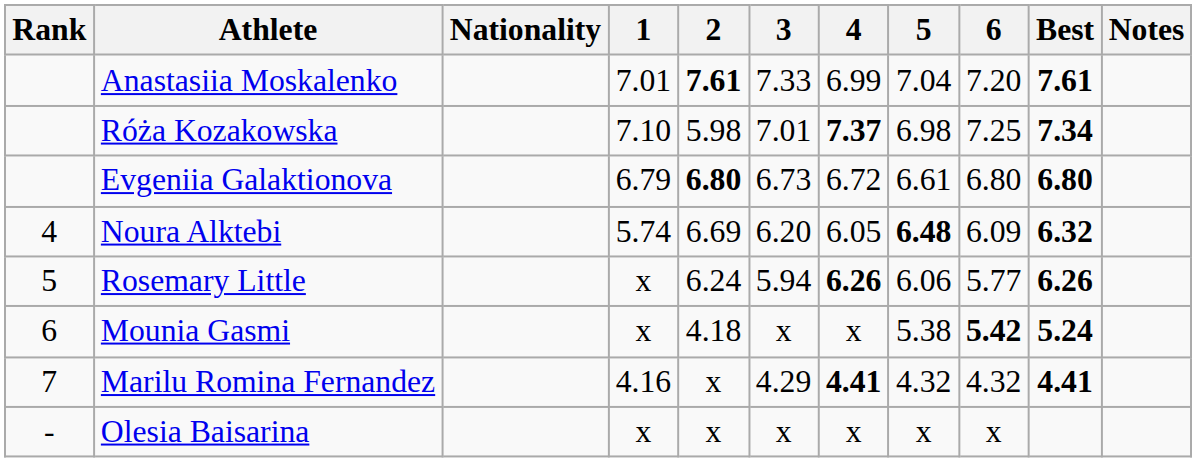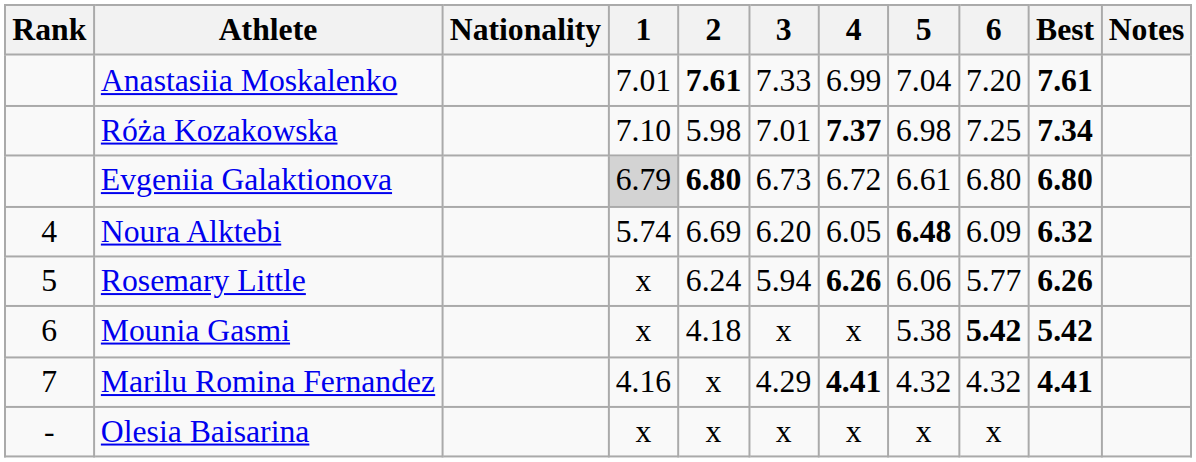Evgeniia Galaktionova | 1: no background -> lightgrey background
Mounia Gasmi | Best: 5.24 -> 5.42
